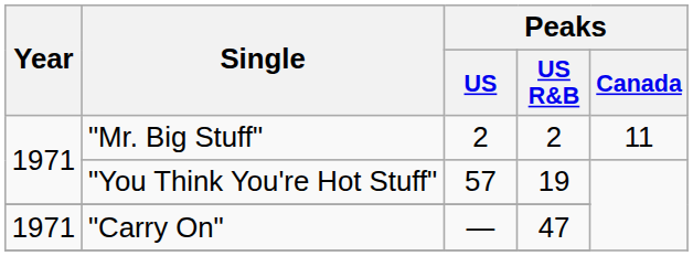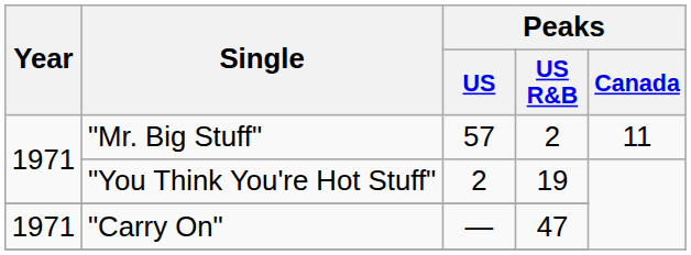"Mr. Big Stuff" | Peaks / US: 2 -> 57
"You Think You're Hot Stuff" | Peaks / US: 57 -> 2
